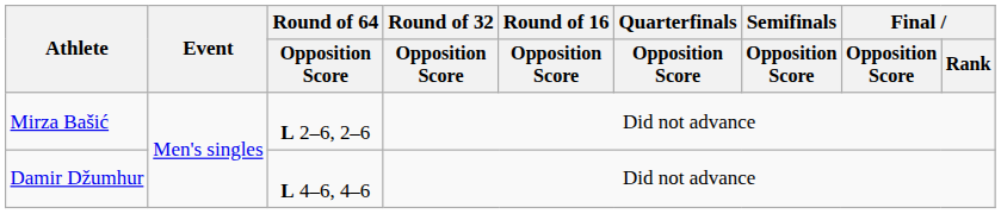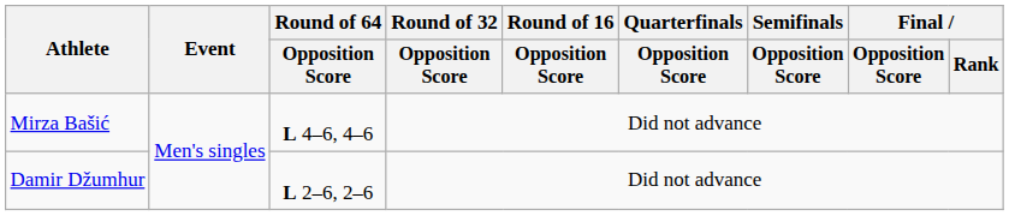Mirza Bašić | Round of 64 / Opposition Score: L 2–6, 2–6 -> L 4–6, 4–6
Damir Džumhur | Round of 64 / Opposition Score: L 4–6, 4–6 -> L 2–6, 2–6
